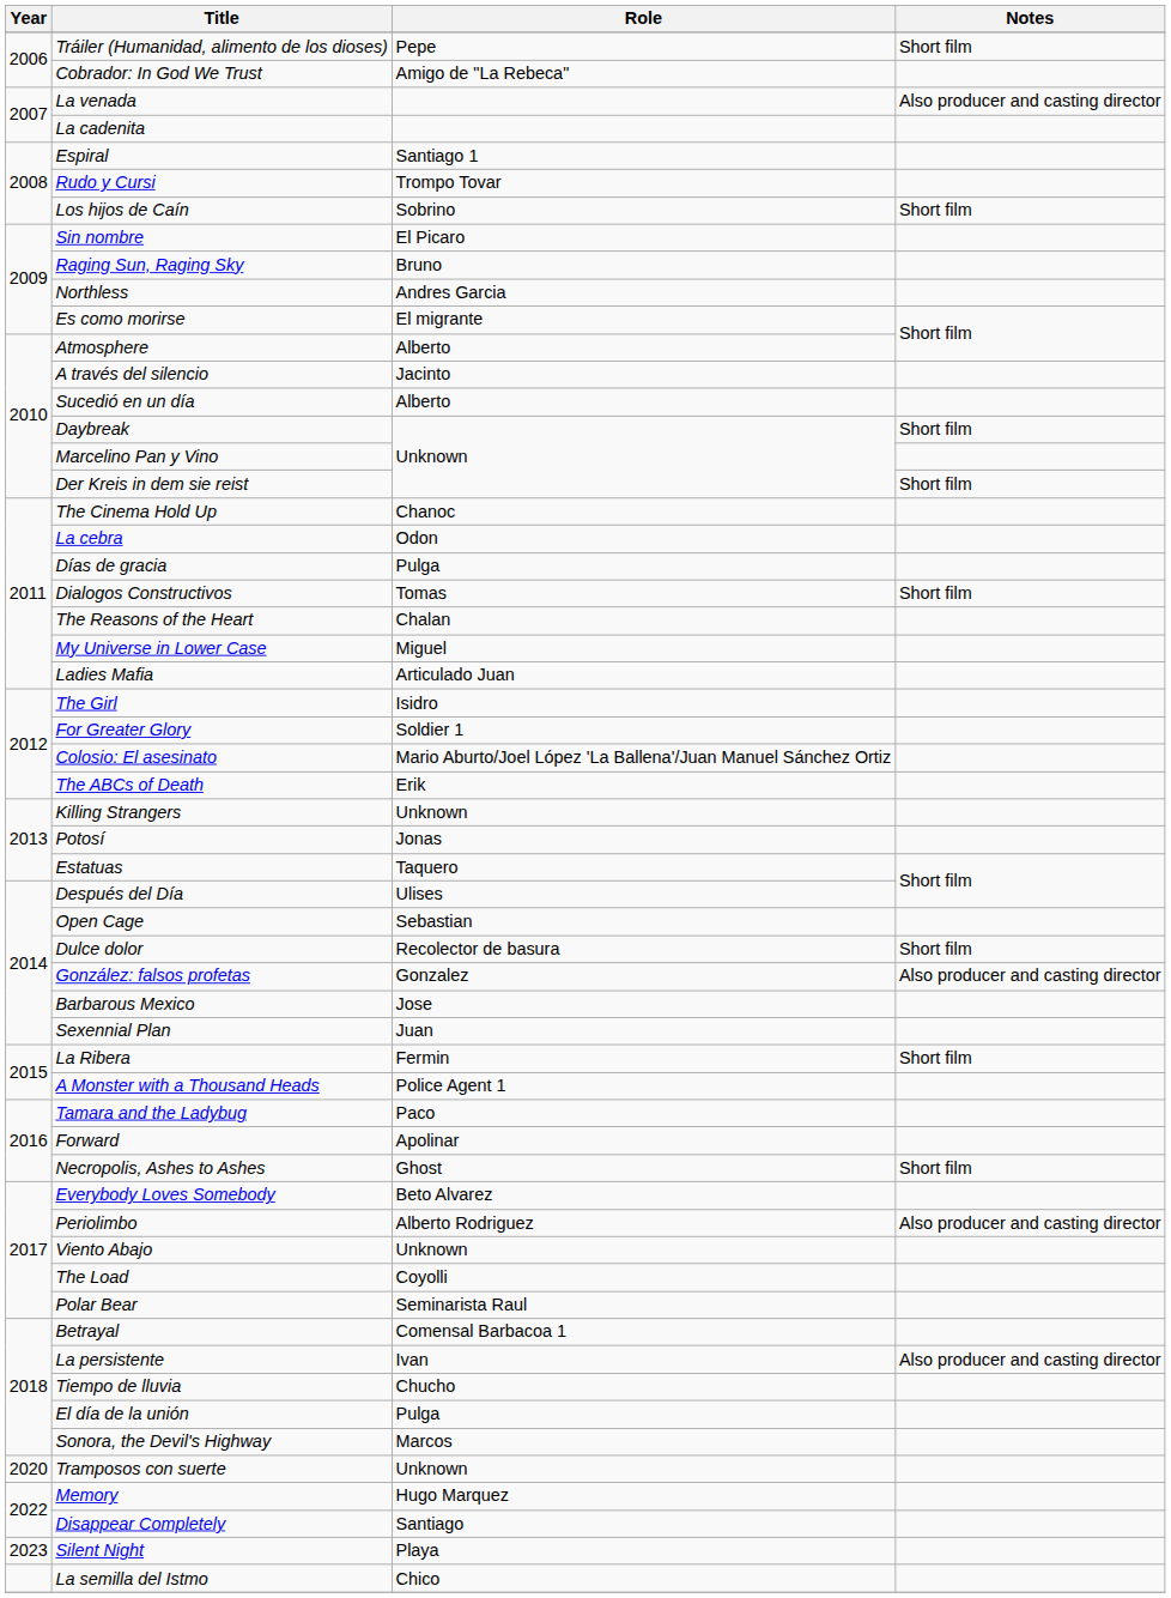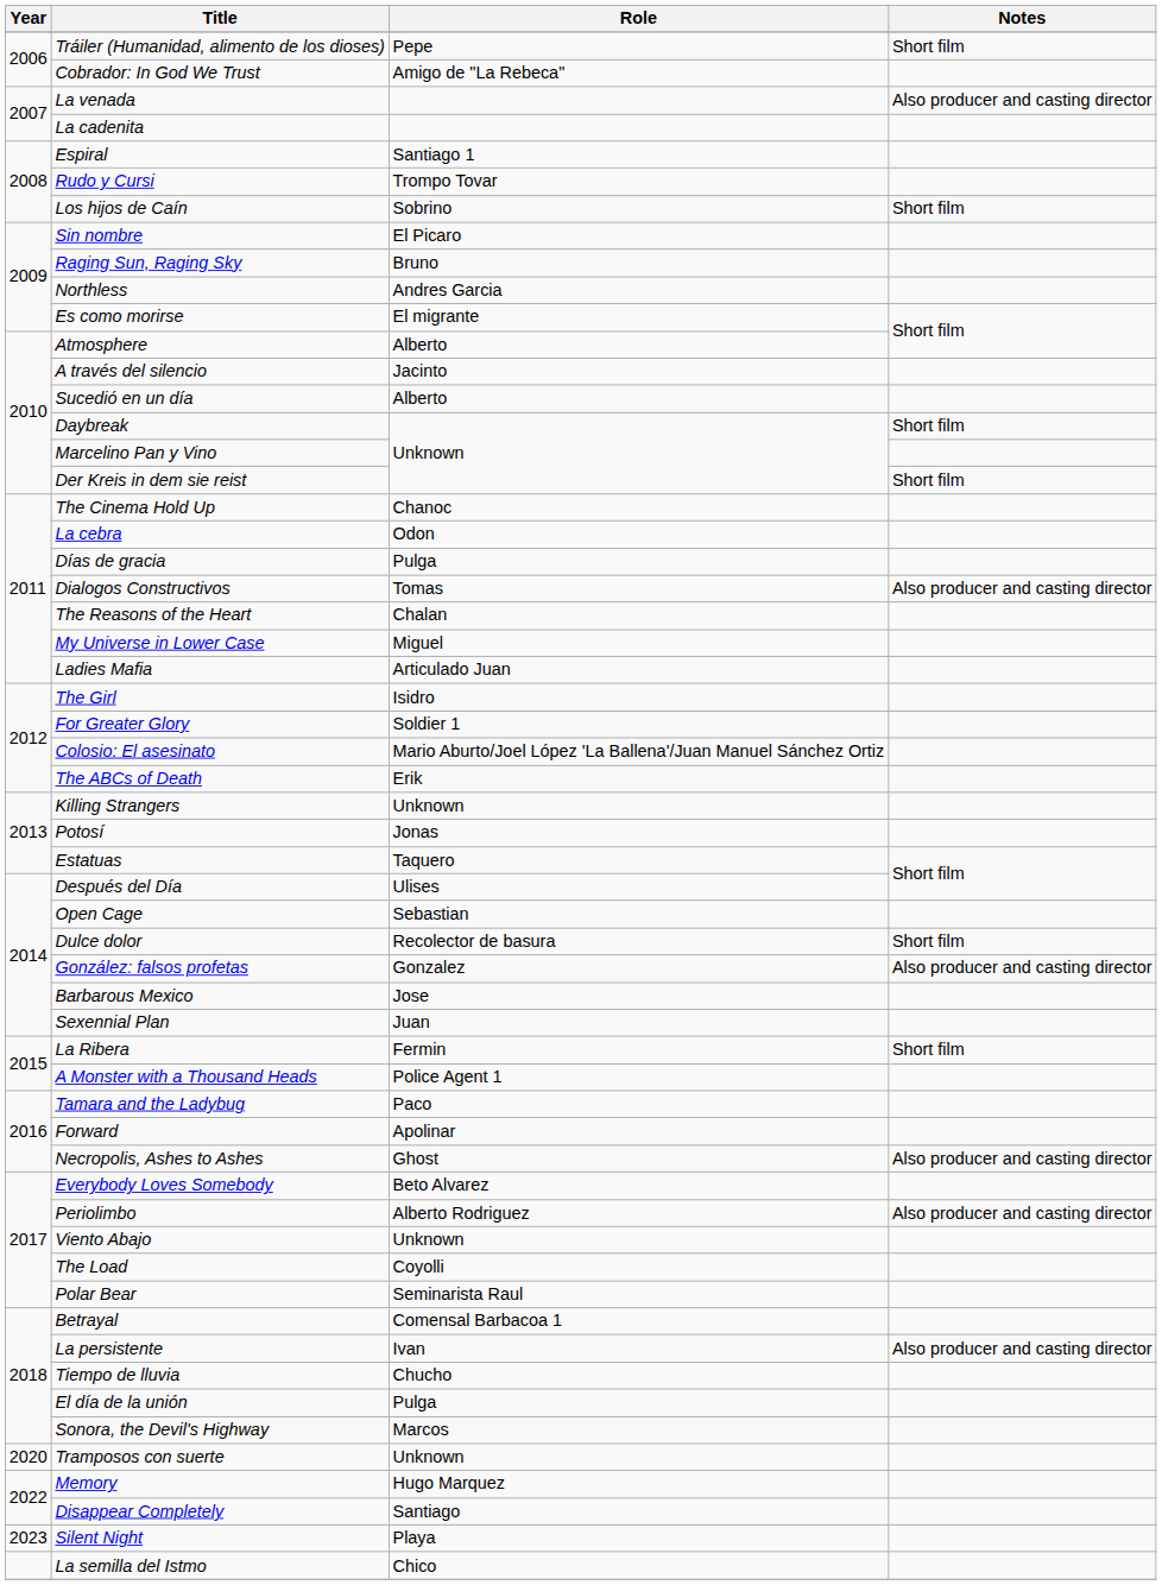Dialogos Constructivos | Notes: Short film -> Also producer and casting director
Necropolis, Ashes to Ashes | Notes: Short film -> Also producer and casting director
